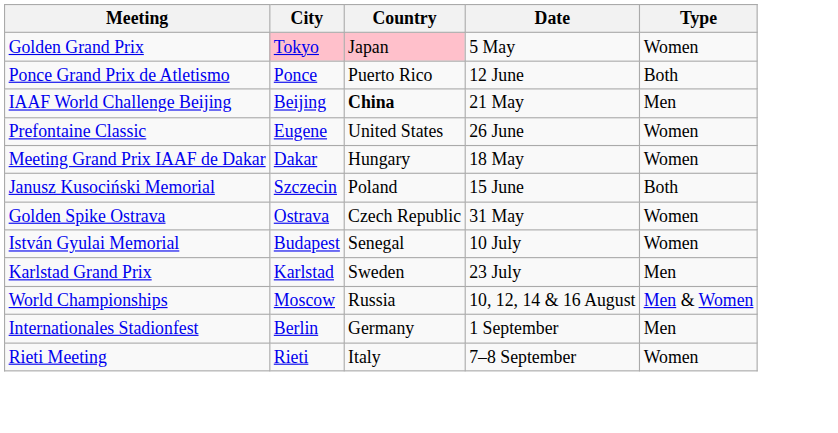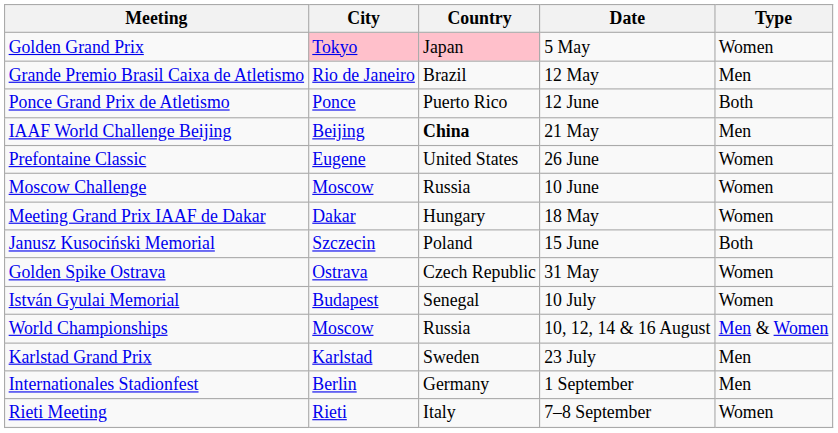+ row: Grande Premio Brasil Caixa de Atletismo | Rio de Janeiro | Brazil | 12 May | Men
+ row: Moscow Challenge | Moscow | Russia | 10 June | Women
rows swapped: Karlstad Grand Prix <-> World Championships
